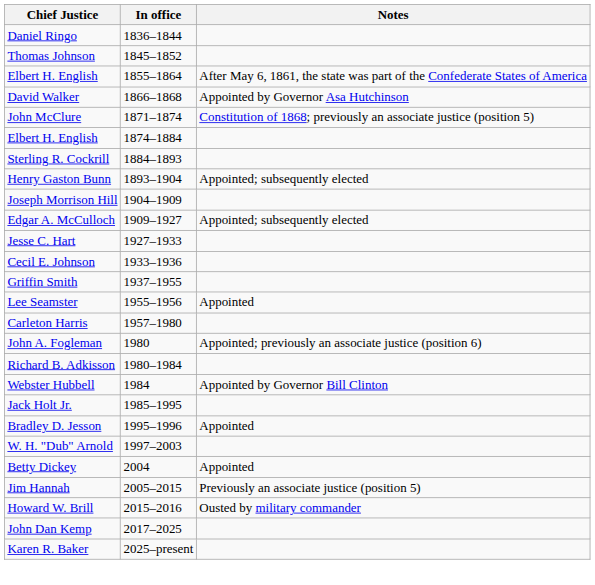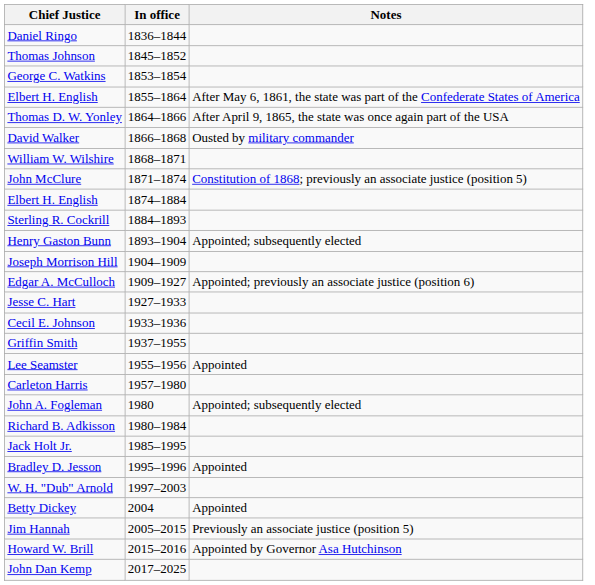+ row: George C. Watkins | 1853–1854
+ row: Thomas D. W. Yonley | 1864–1866 | After April 9, 1865, the state was once again part of the USA
David Walker | Notes: Appointed by Governor Asa Hutchinson -> Ousted by military commander
+ row: William W. Wilshire | 1868–1871
Edgar A. McCulloch | Notes: Appointed; subsequently elected -> Appointed; previously an associate justice (position 6)
John A. Fogleman | Notes: Appointed; previously an associate justice (position 6) -> Appointed; subsequently elected
- row: Webster Hubbell | 1984 | Appointed by Governor Bill Clinton
Howard W. Brill | Notes: Ousted by military commander -> Appointed by Governor Asa Hutchinson
- row: Karen R. Baker | 2025–present
